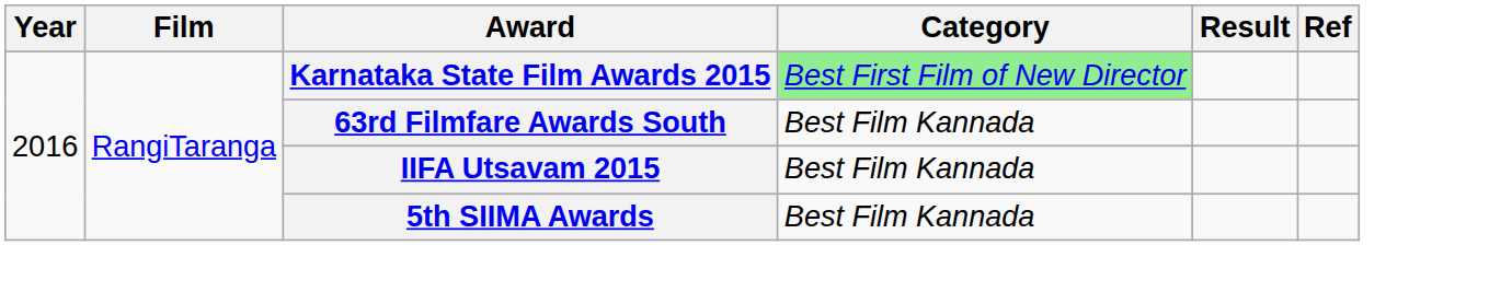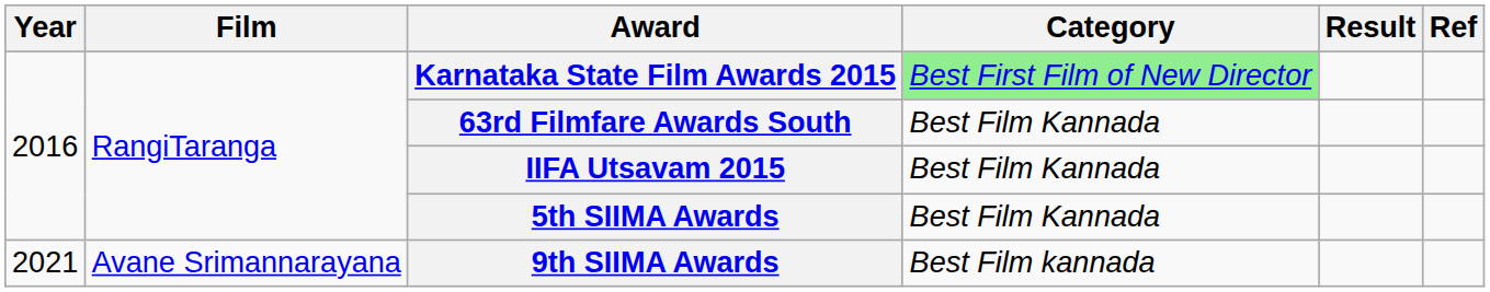+ row: 2021 | Avane Srimannarayana | 9th SIIMA Awards | Best Film kannada
